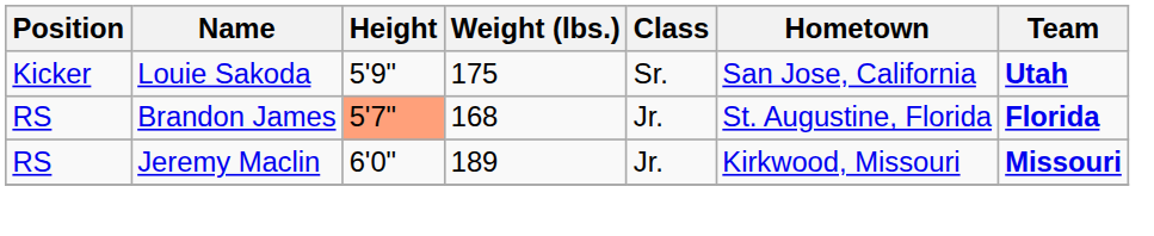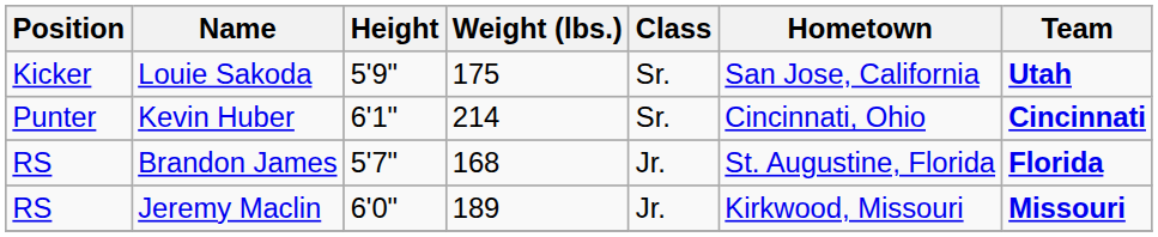+ row: Punter | Kevin Huber | 6'1" | 214 | Sr. | Cincinnati, Ohio | Cincinnati
Brandon James | Height: lightsalmon background -> no background
